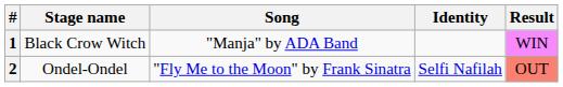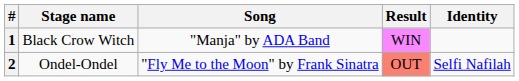columns swapped: Identity <-> Result
